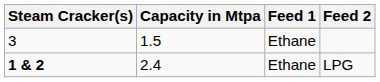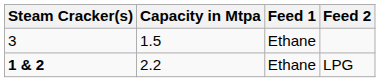LPG | Capacity in Mtpa: 2.4 -> 2.2
